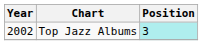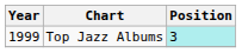Top Jazz Albums | Year: 2002 -> 1999
